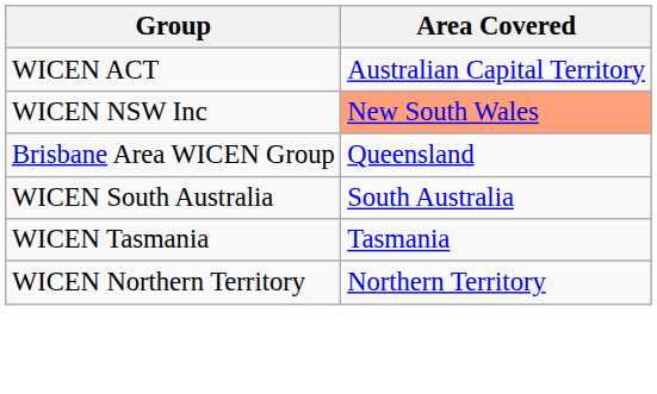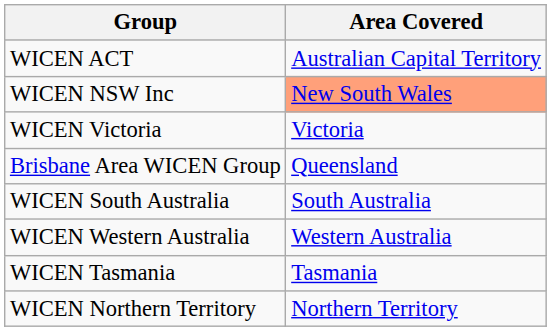+ row: WICEN Victoria | Victoria
+ row: WICEN Western Australia | Western Australia
